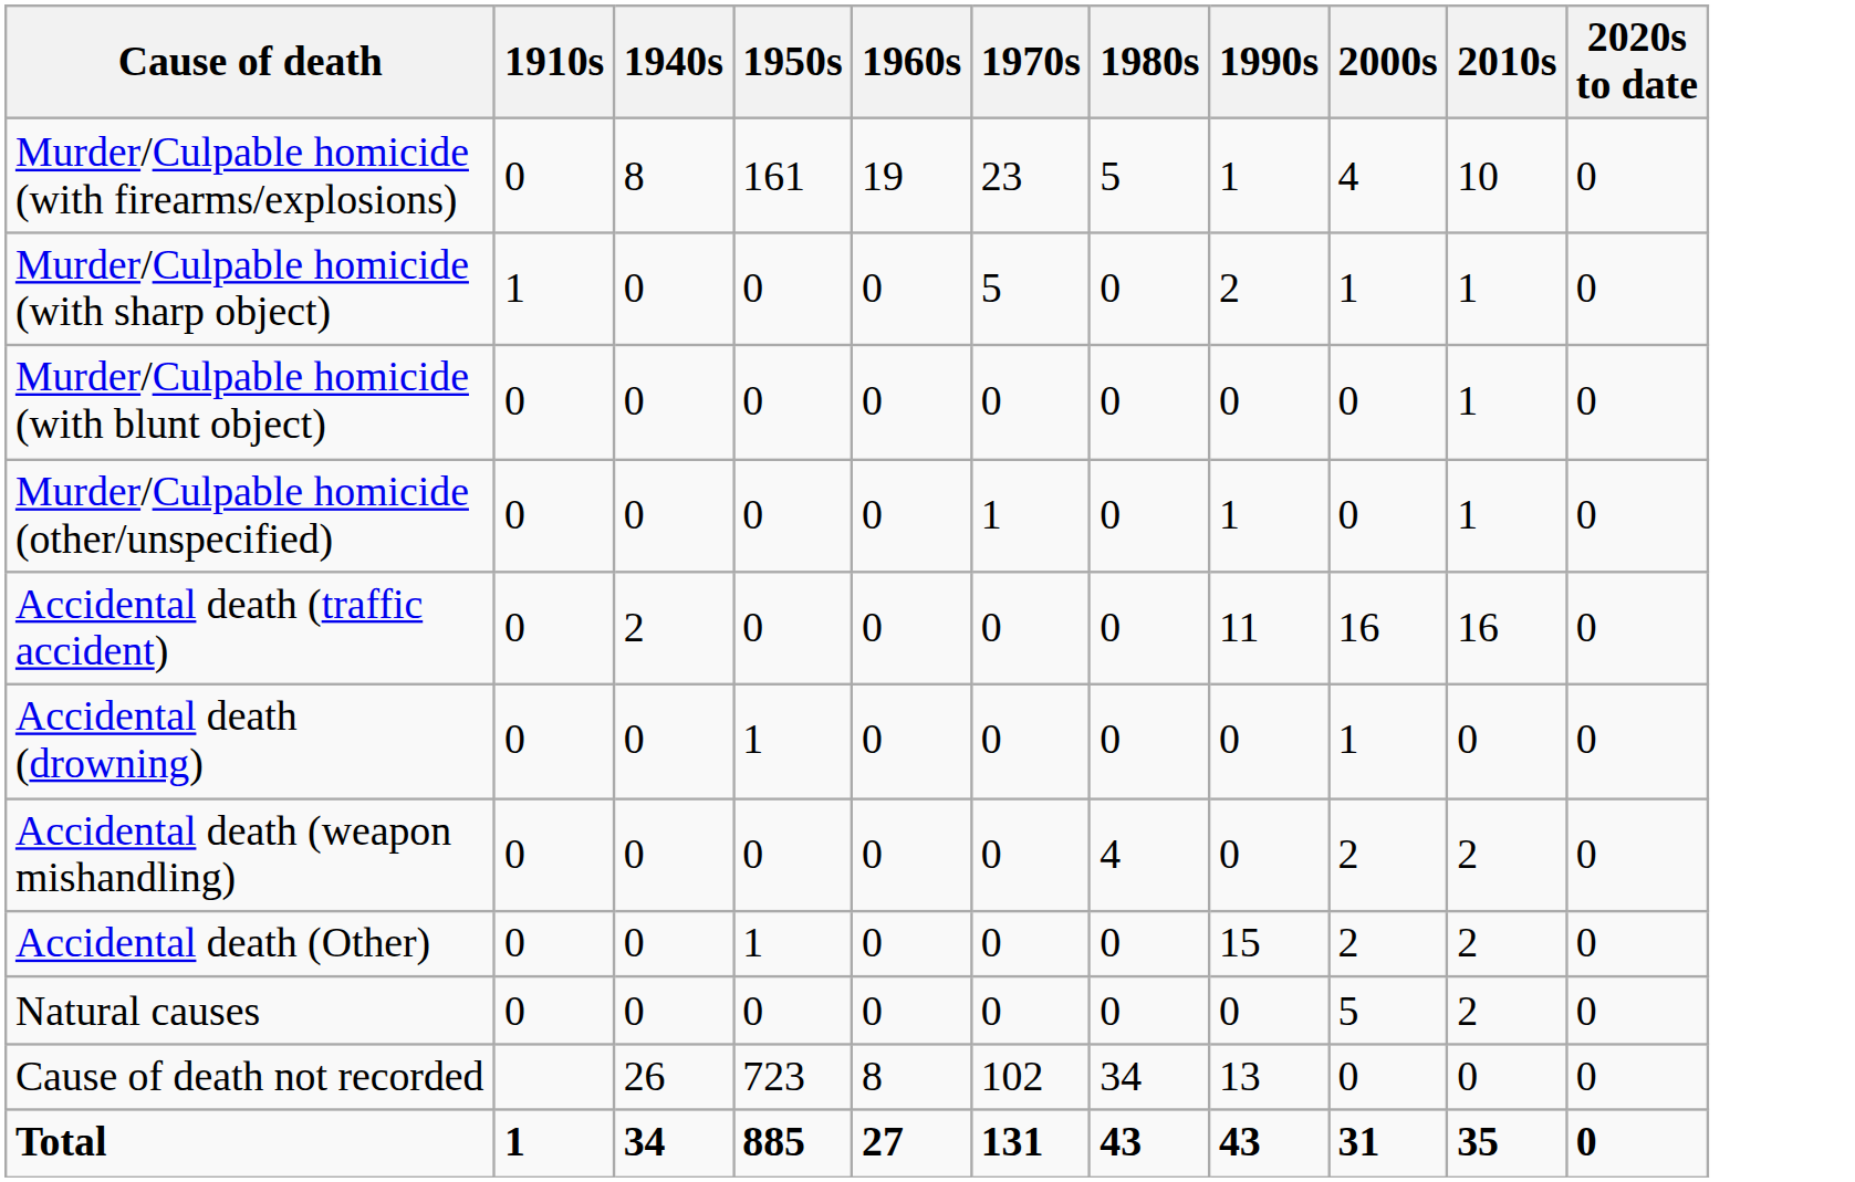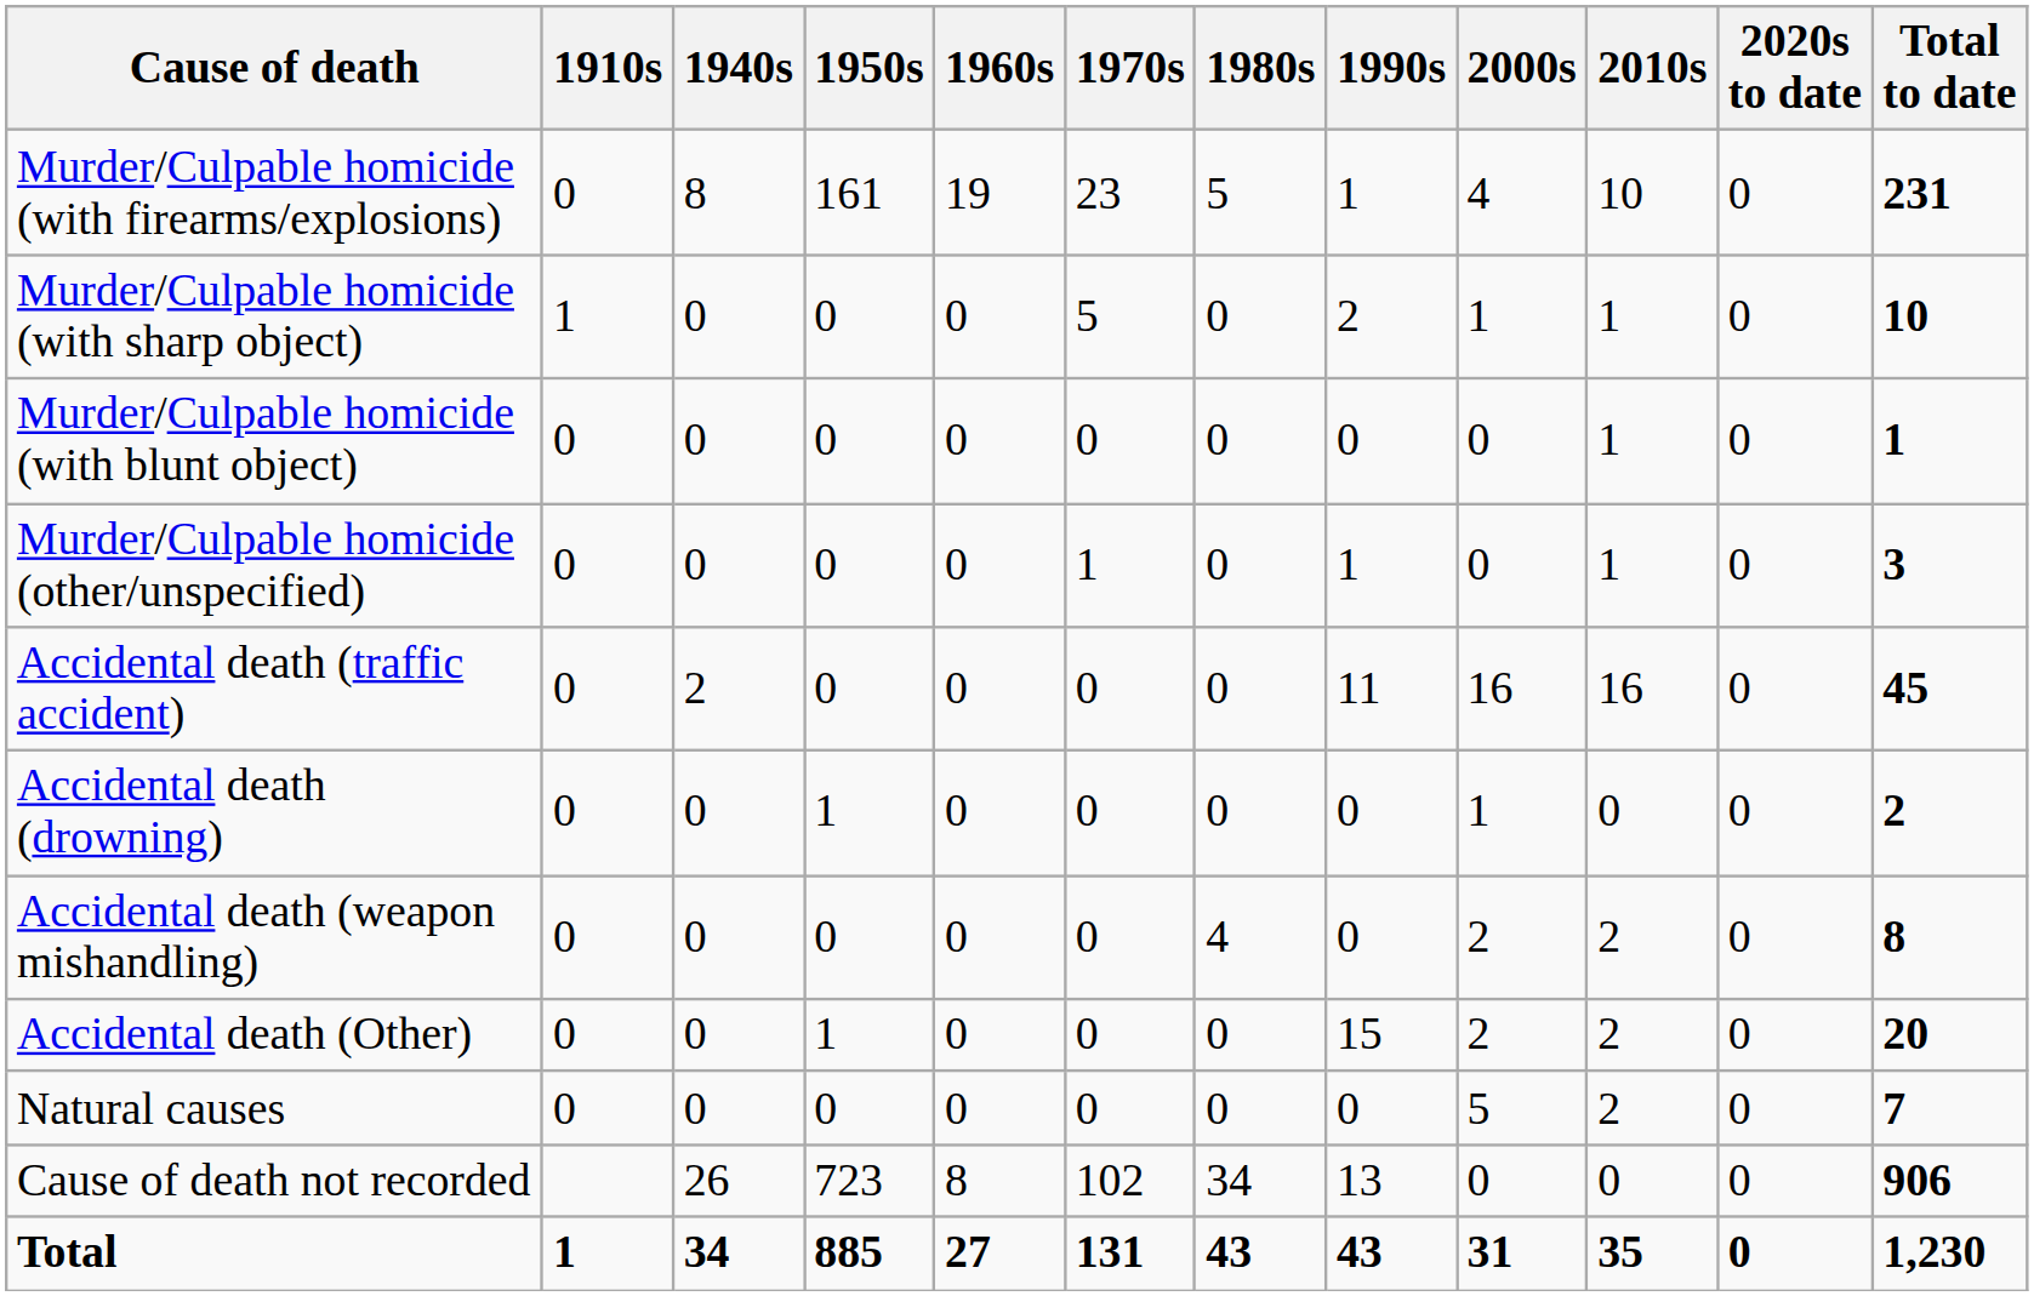+ column: Total to date | 231 | 10 | 1 | 3 | 45 | 2 | 8 | 20 | 7 | 906 | 1,230
